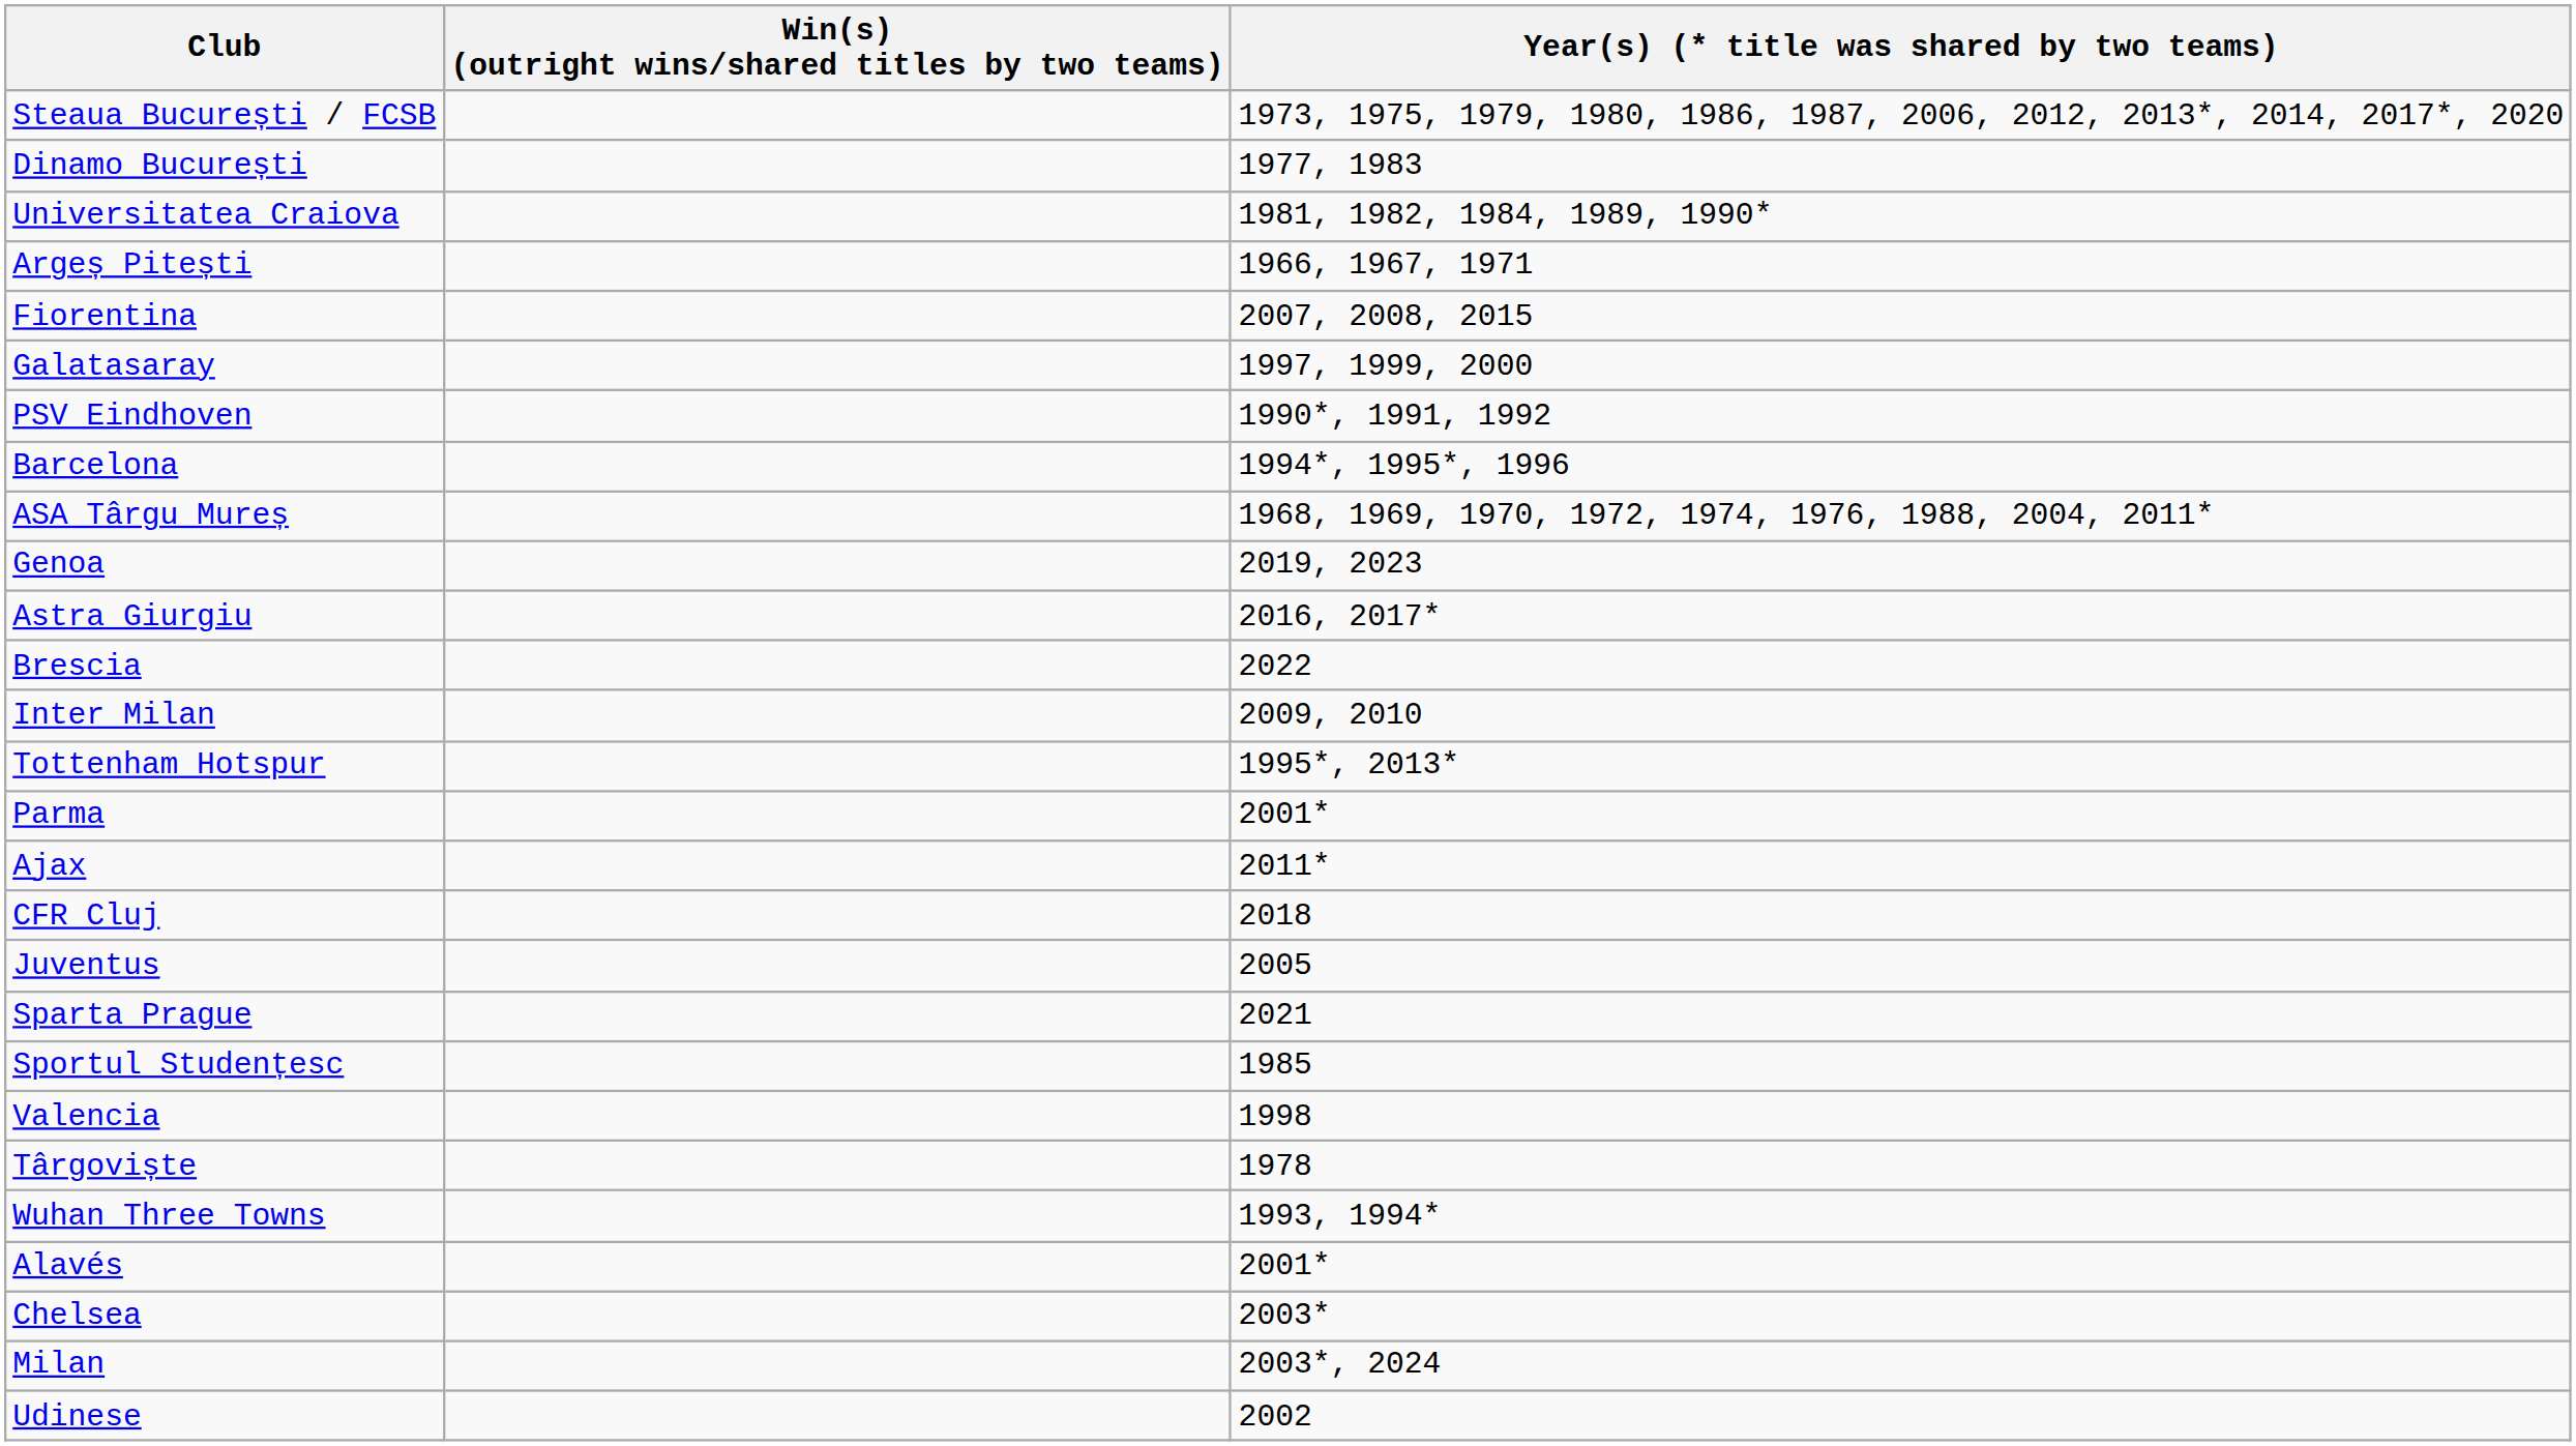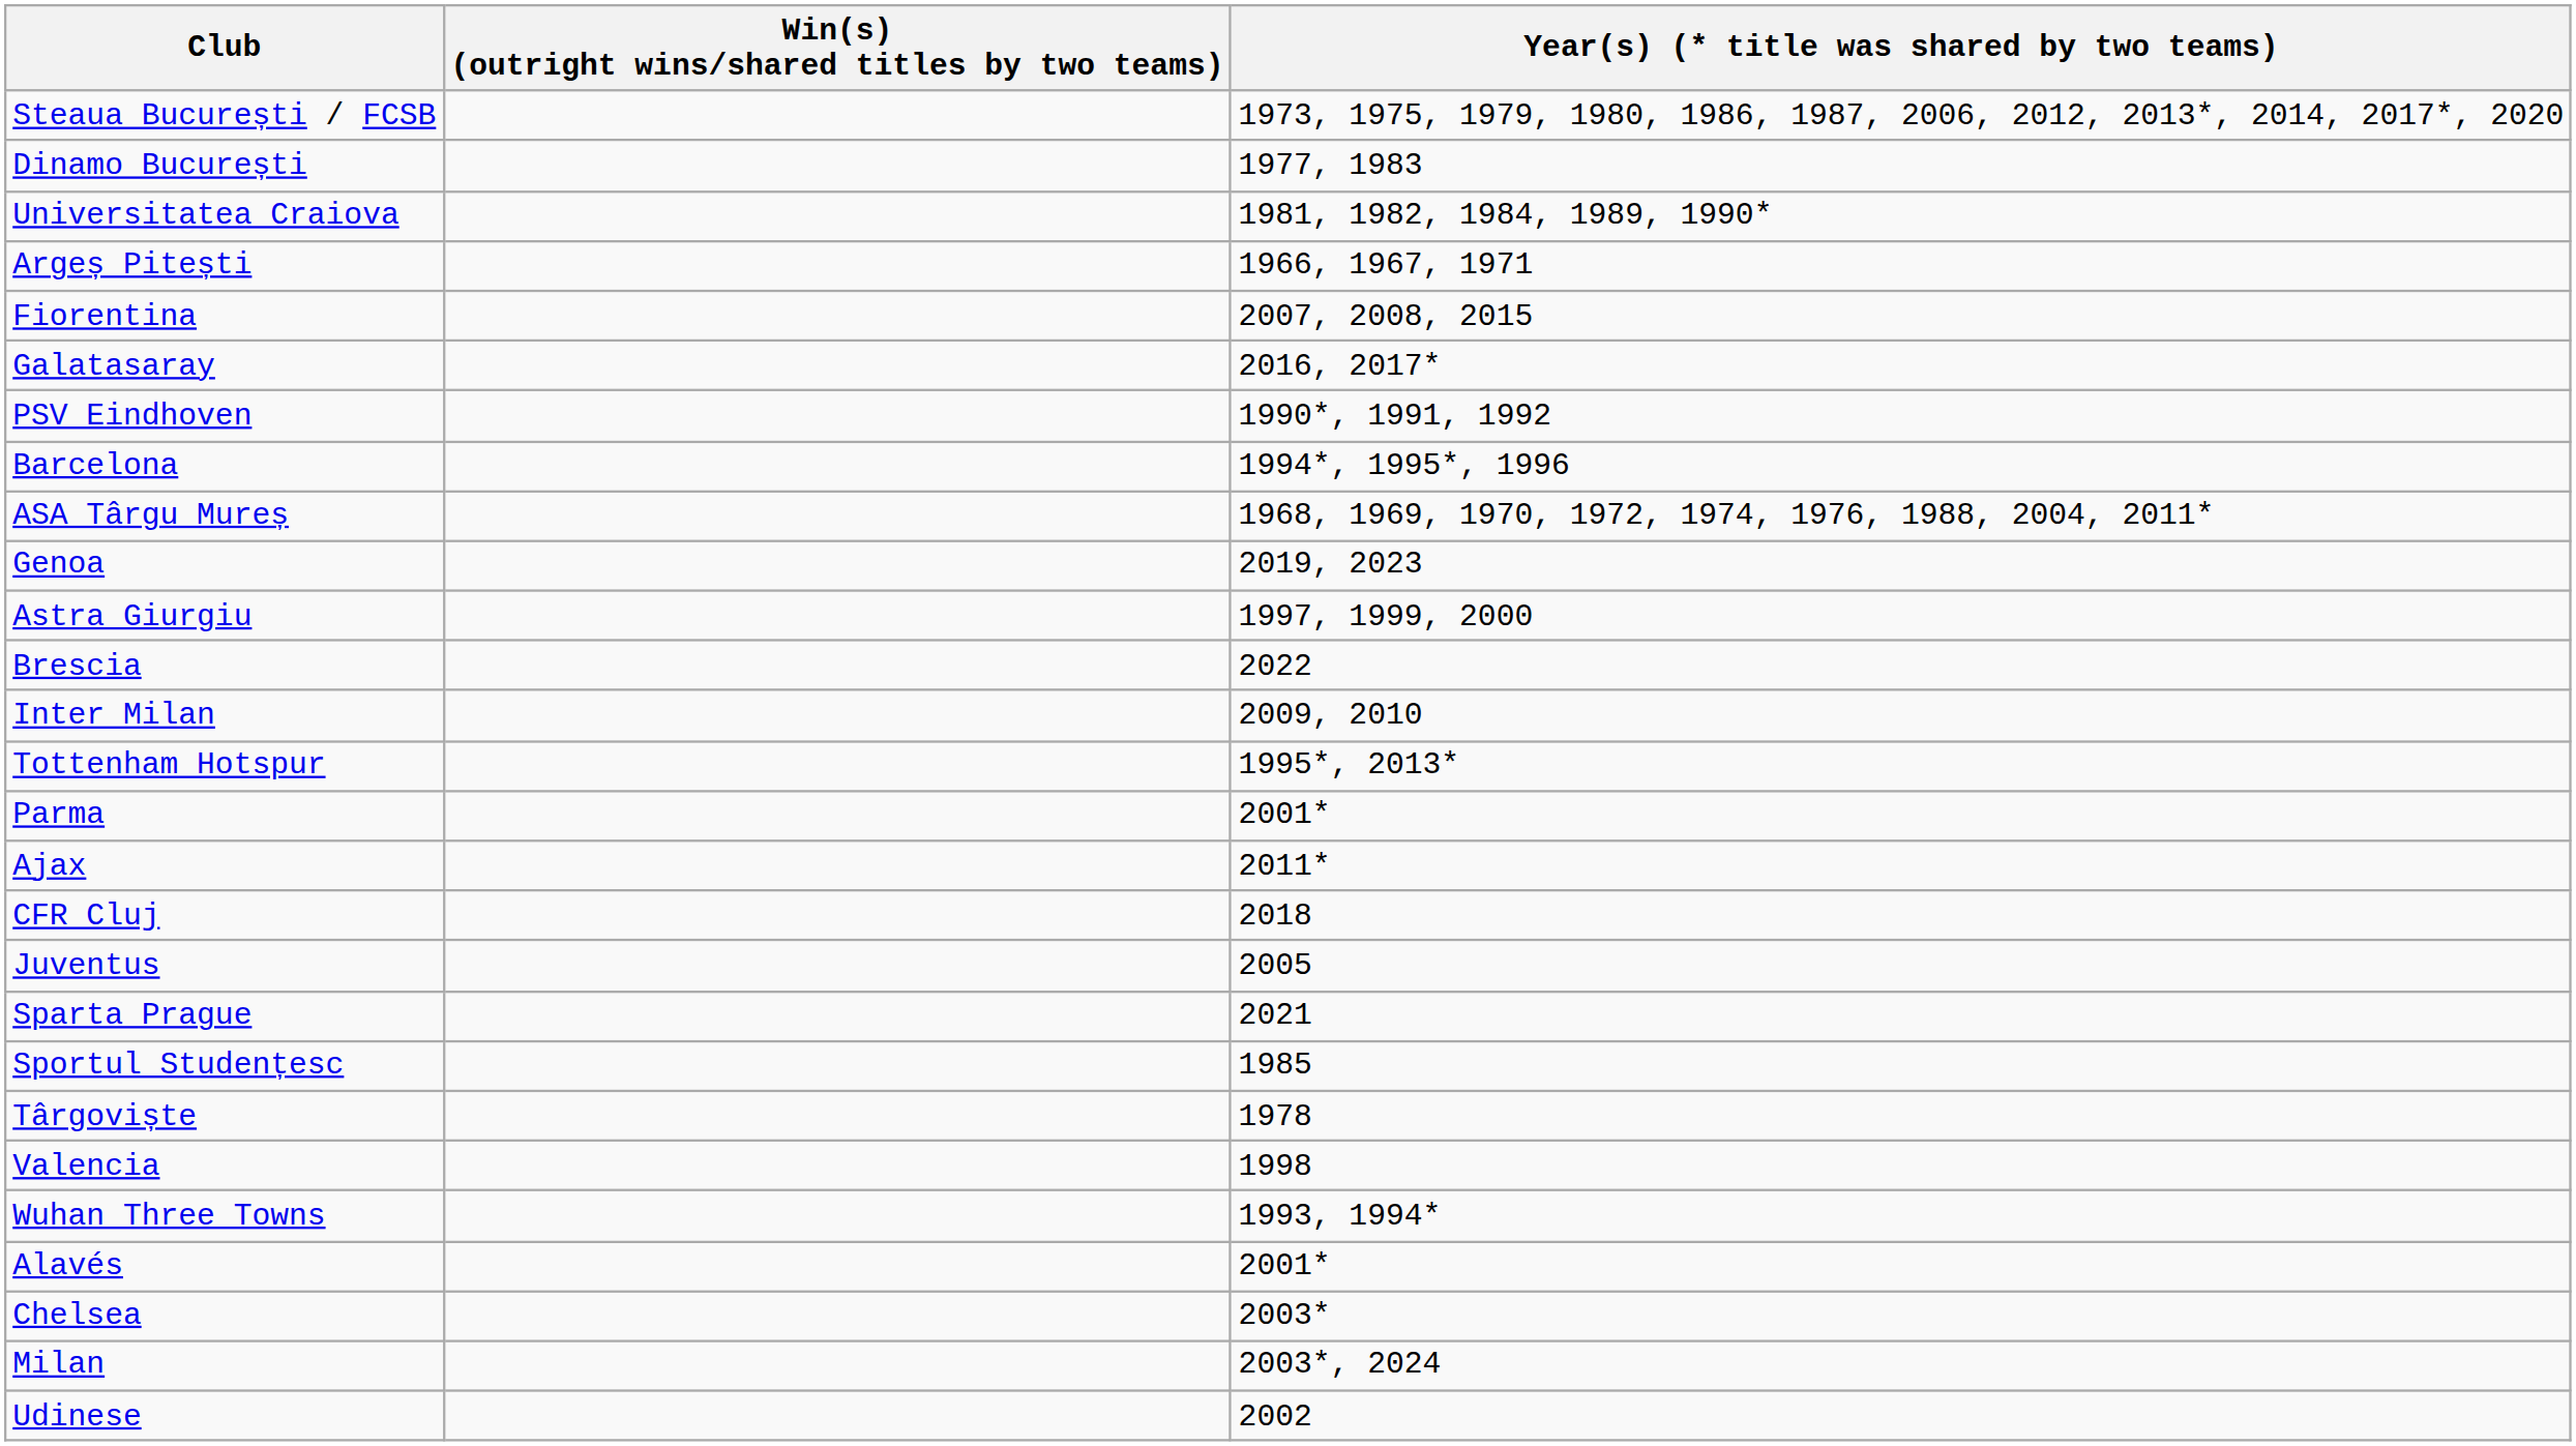Galatasaray | Year(s) (* title was shared by two teams): 1997, 1999, 2000 -> 2016, 2017*
Astra Giurgiu | Year(s) (* title was shared by two teams): 2016, 2017* -> 1997, 1999, 2000
rows swapped: Târgoviște <-> Valencia
